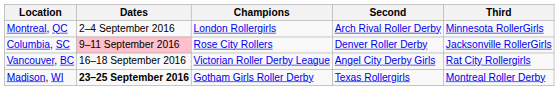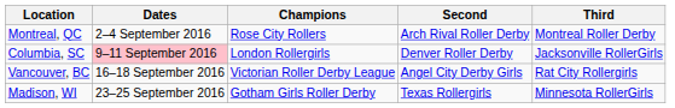Montreal, QC | Champions: London Rollergirls -> Rose City Rollers
Montreal, QC | Third: Minnesota RollerGirls -> Montreal Roller Derby
Columbia, SC | Champions: Rose City Rollers -> London Rollergirls
Madison, WI | Dates: bold -> normal
Madison, WI | Third: Montreal Roller Derby -> Minnesota RollerGirls
